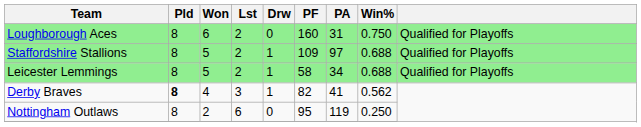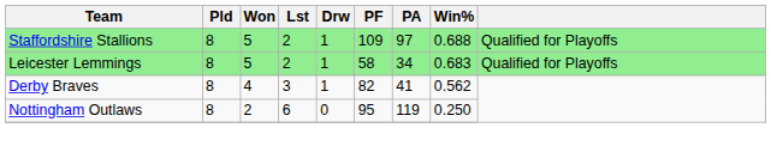- row: Loughborough Aces | 8 | 6 | 2 | 0 | 160 | 31 | 0.750 | Qualified for Playoffs
Leicester Lemmings | Win%: 0.688 -> 0.683
Derby Braves | Pld: bold -> normal
